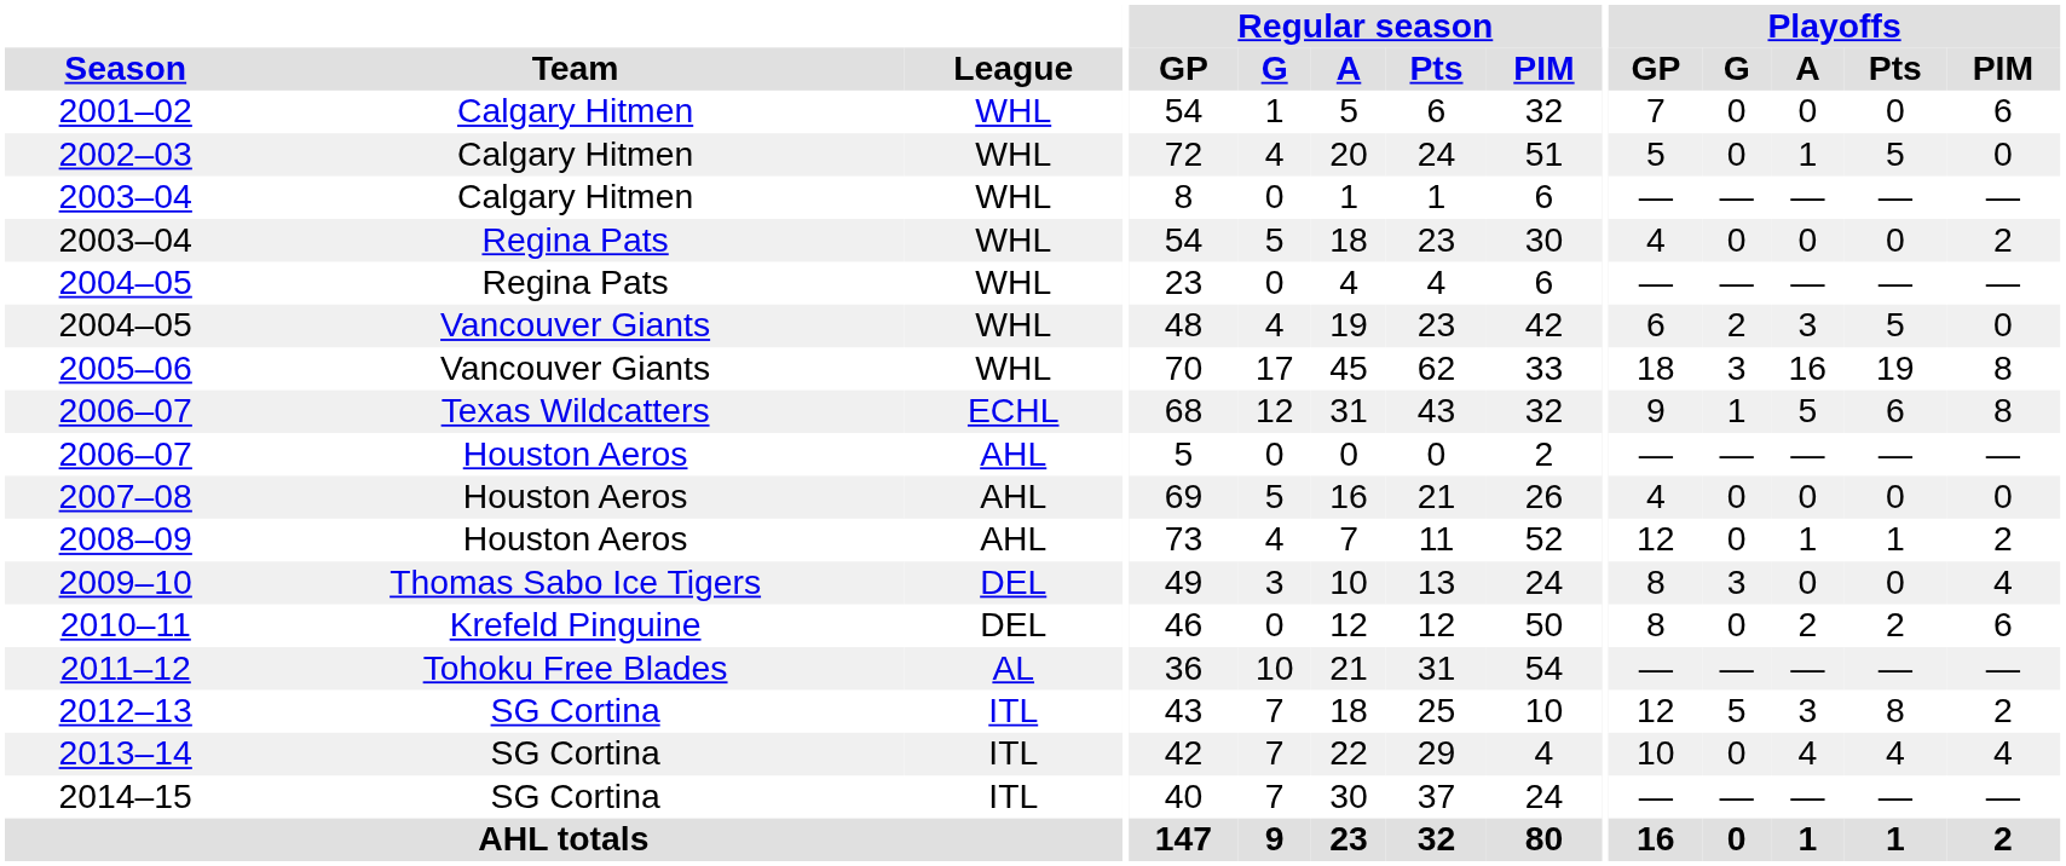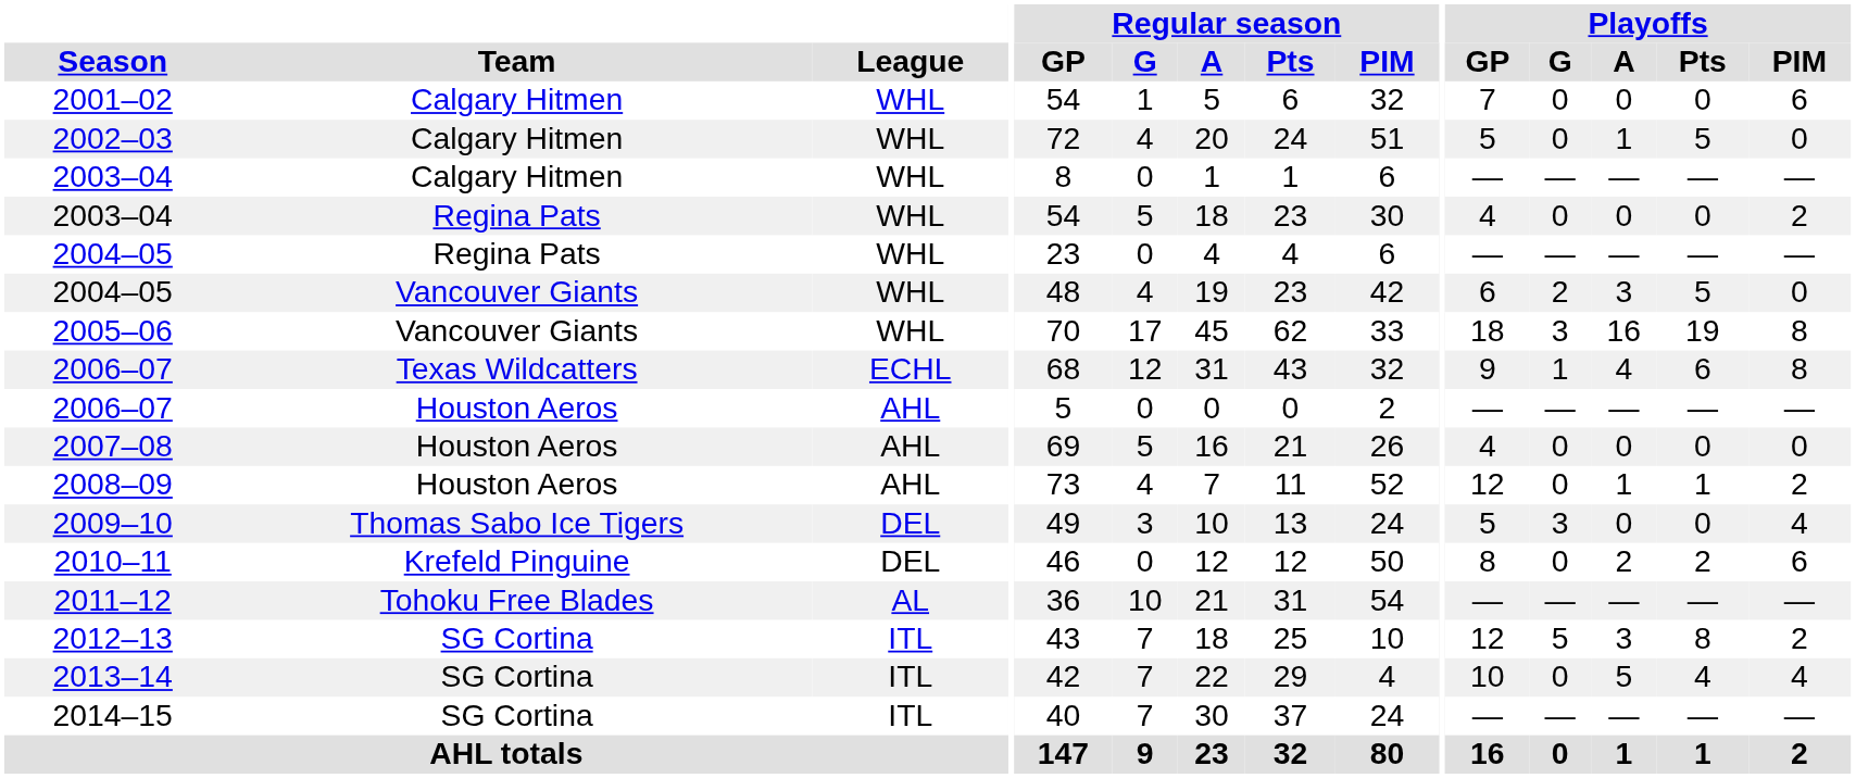2006–07 / Texas Wildcatters | Playoffs / A: 5 -> 4
2009–10 | Playoffs / GP: 8 -> 5
2013–14 | Playoffs / A: 4 -> 5
